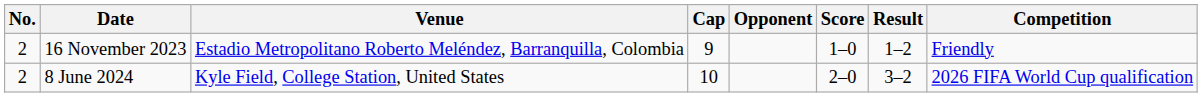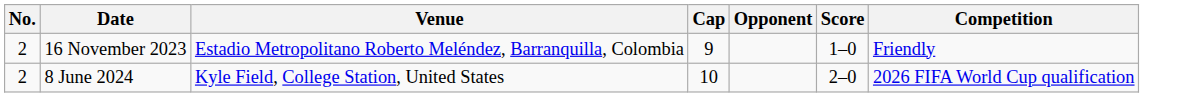- column: Result | 1–2 | 3–2
